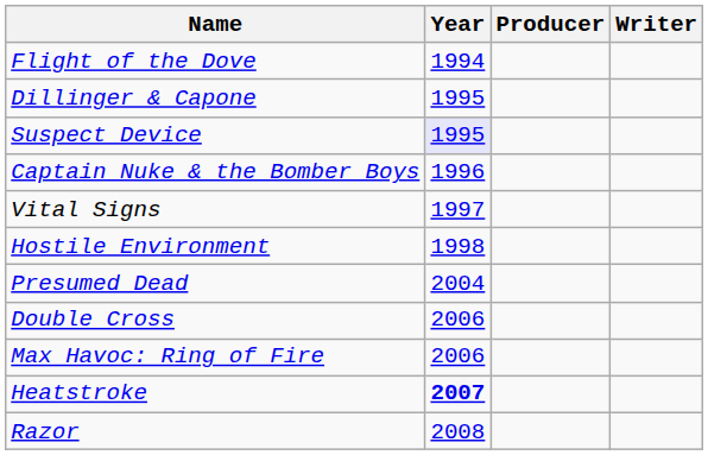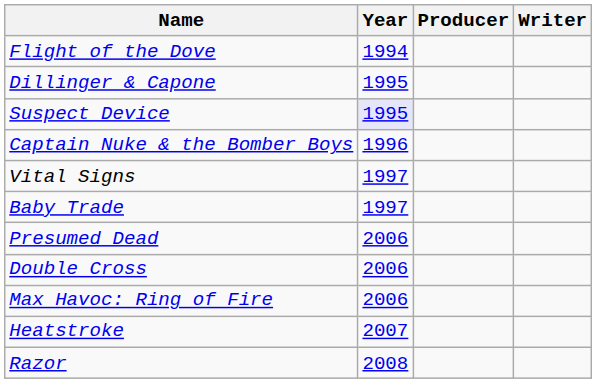+ row: Baby Trade | 1997
- row: Hostile Environment | 1998
Presumed Dead | Year: 2004 -> 2006
Heatstroke | Year: bold -> normal
